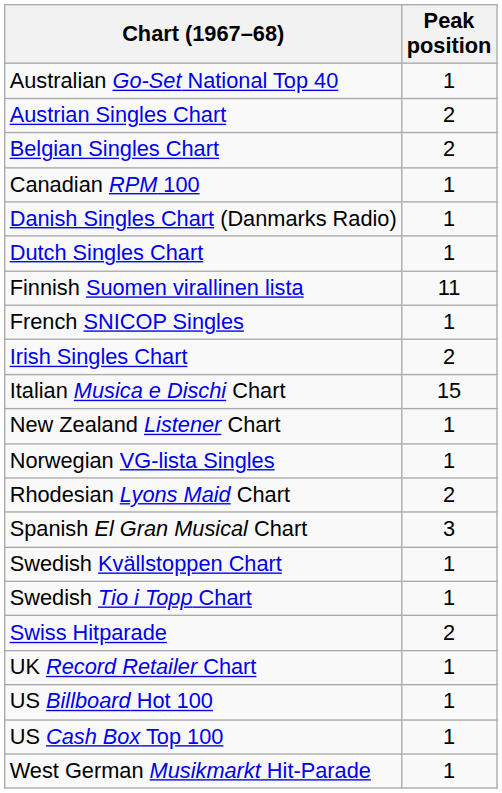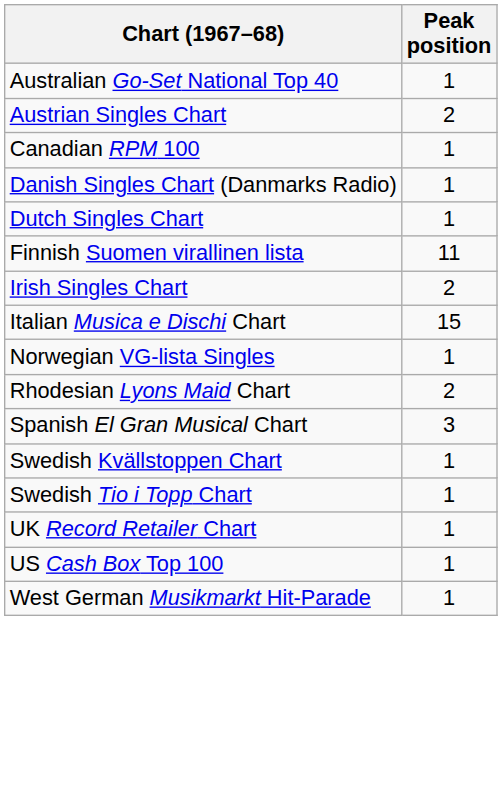- row: Belgian Singles Chart | 2
- row: French SNICOP Singles | 1
- row: New Zealand Listener Chart | 1
- row: Swiss Hitparade | 2
- row: US Billboard Hot 100 | 1
